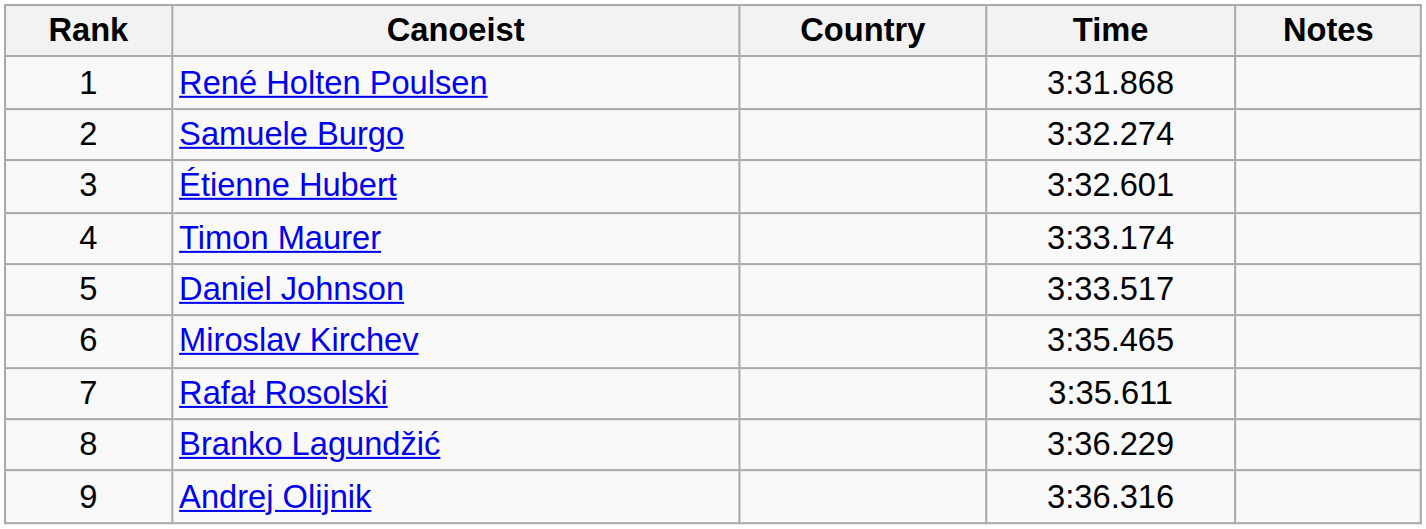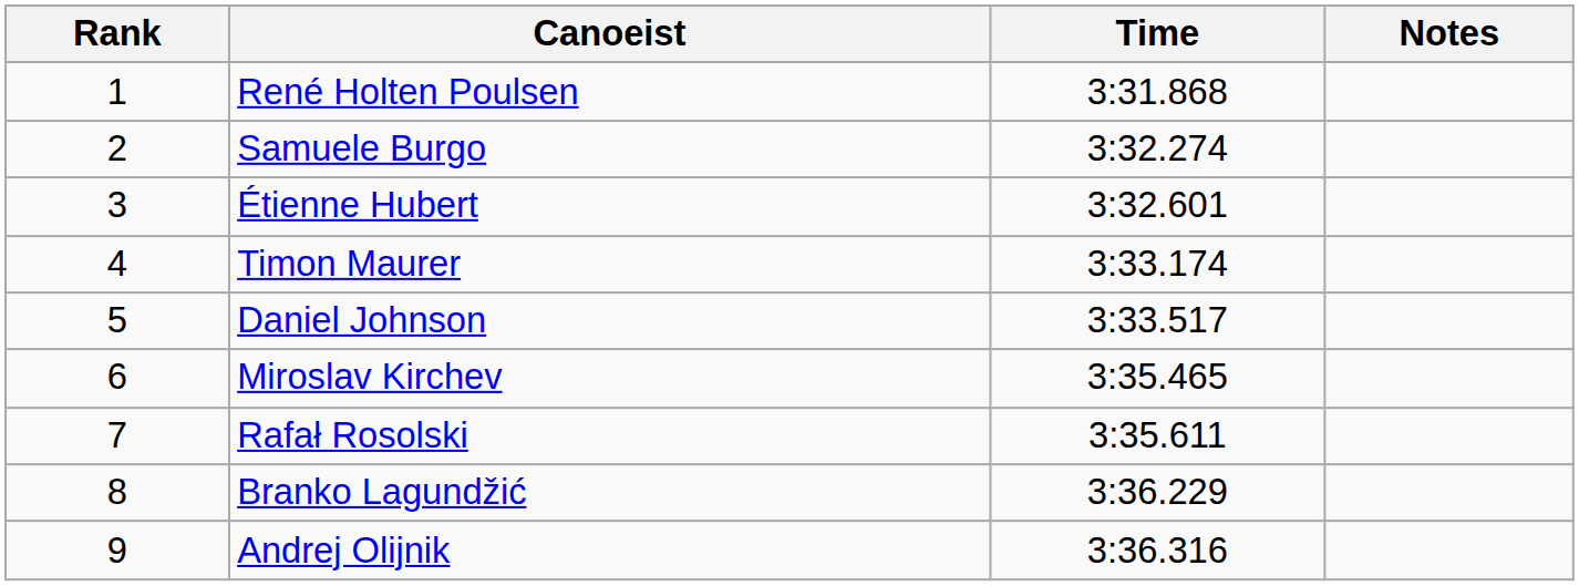- column: Country
